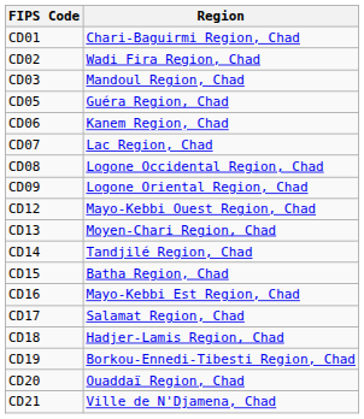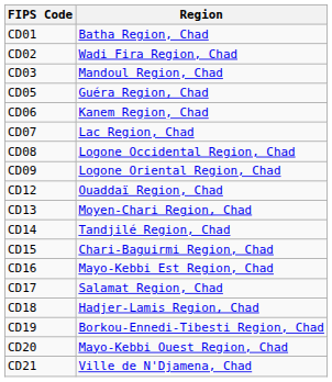CD01 | Region: Chari-Baguirmi Region, Chad -> Batha Region, Chad
CD12 | Region: Mayo-Kebbi Ouest Region, Chad -> Ouaddaï Region, Chad
CD15 | Region: Batha Region, Chad -> Chari-Baguirmi Region, Chad
CD20 | Region: Ouaddaï Region, Chad -> Mayo-Kebbi Ouest Region, Chad
